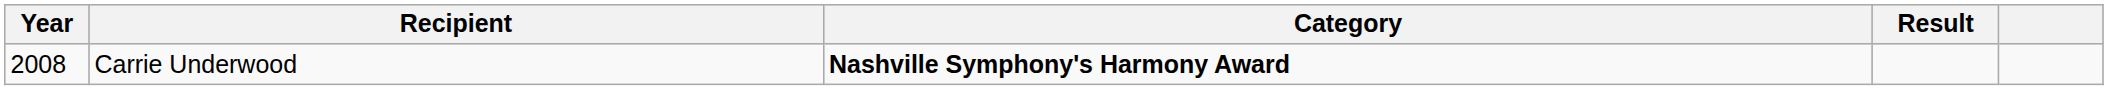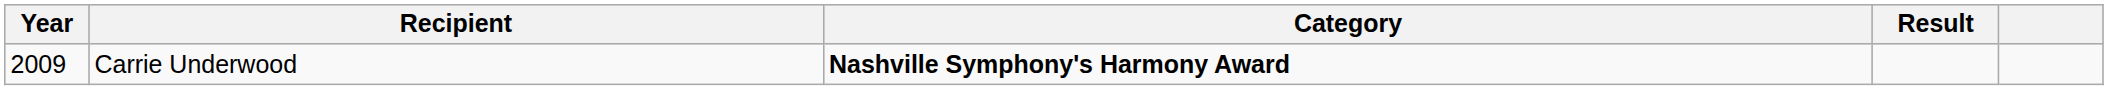Carrie Underwood | Year: 2008 -> 2009
